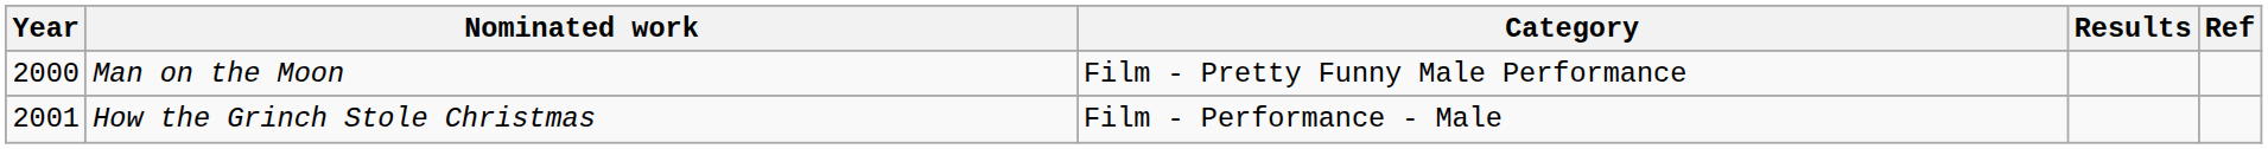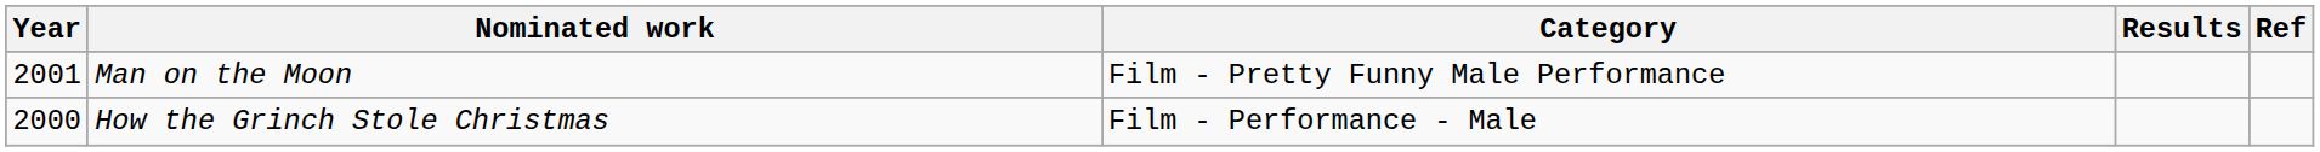Man on the Moon | Year: 2000 -> 2001
How the Grinch Stole Christmas | Year: 2001 -> 2000
